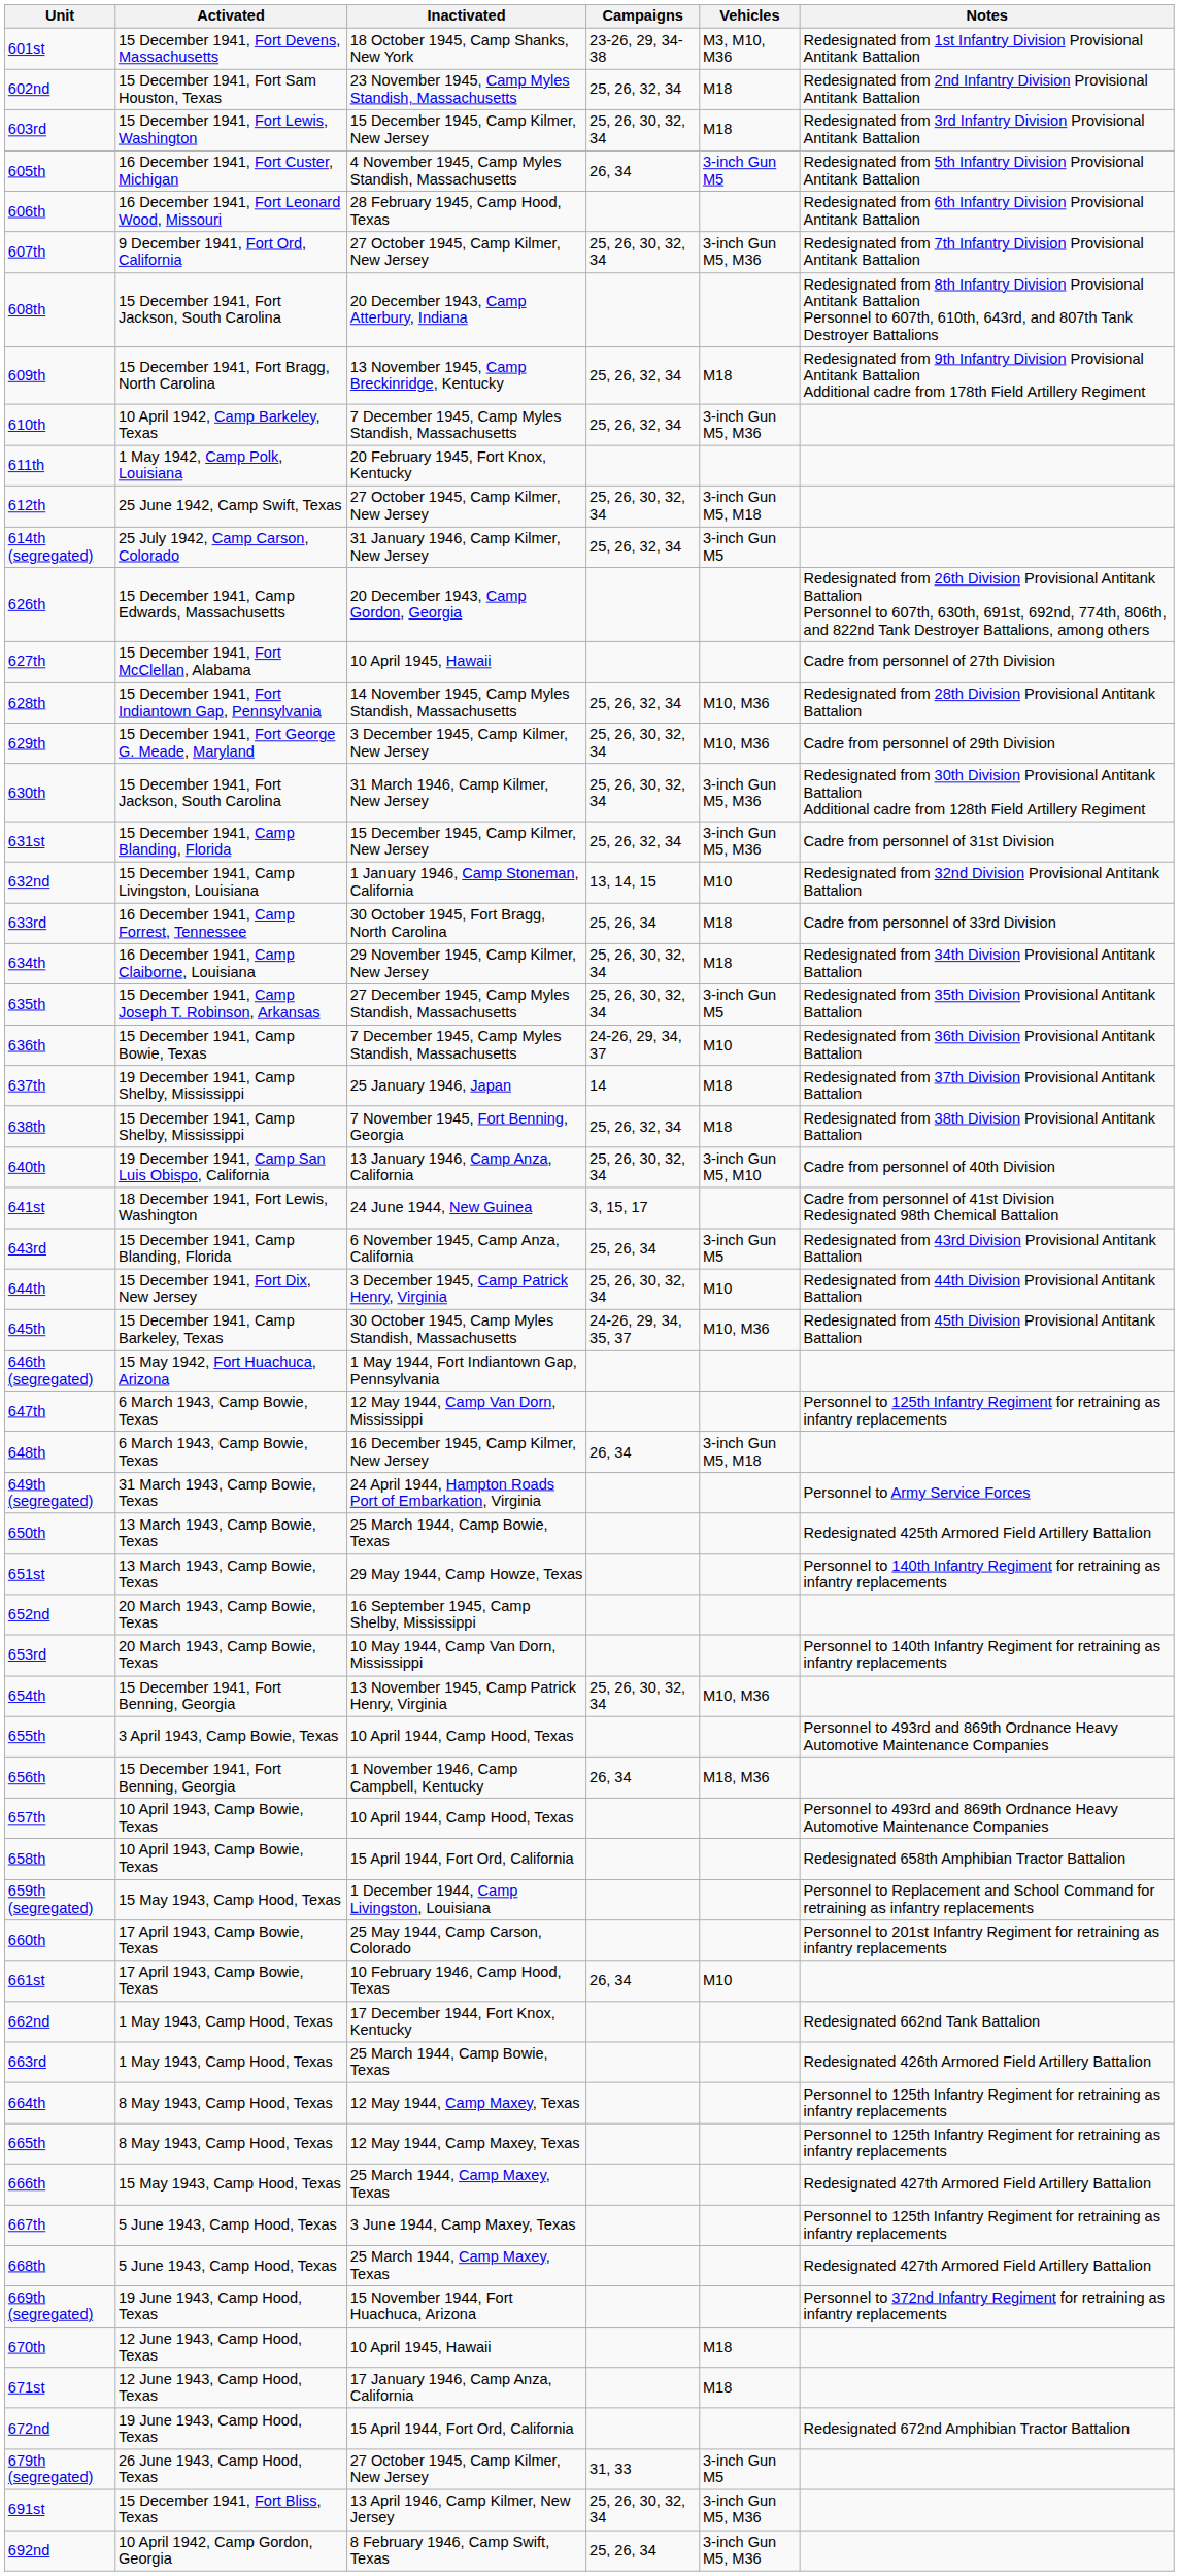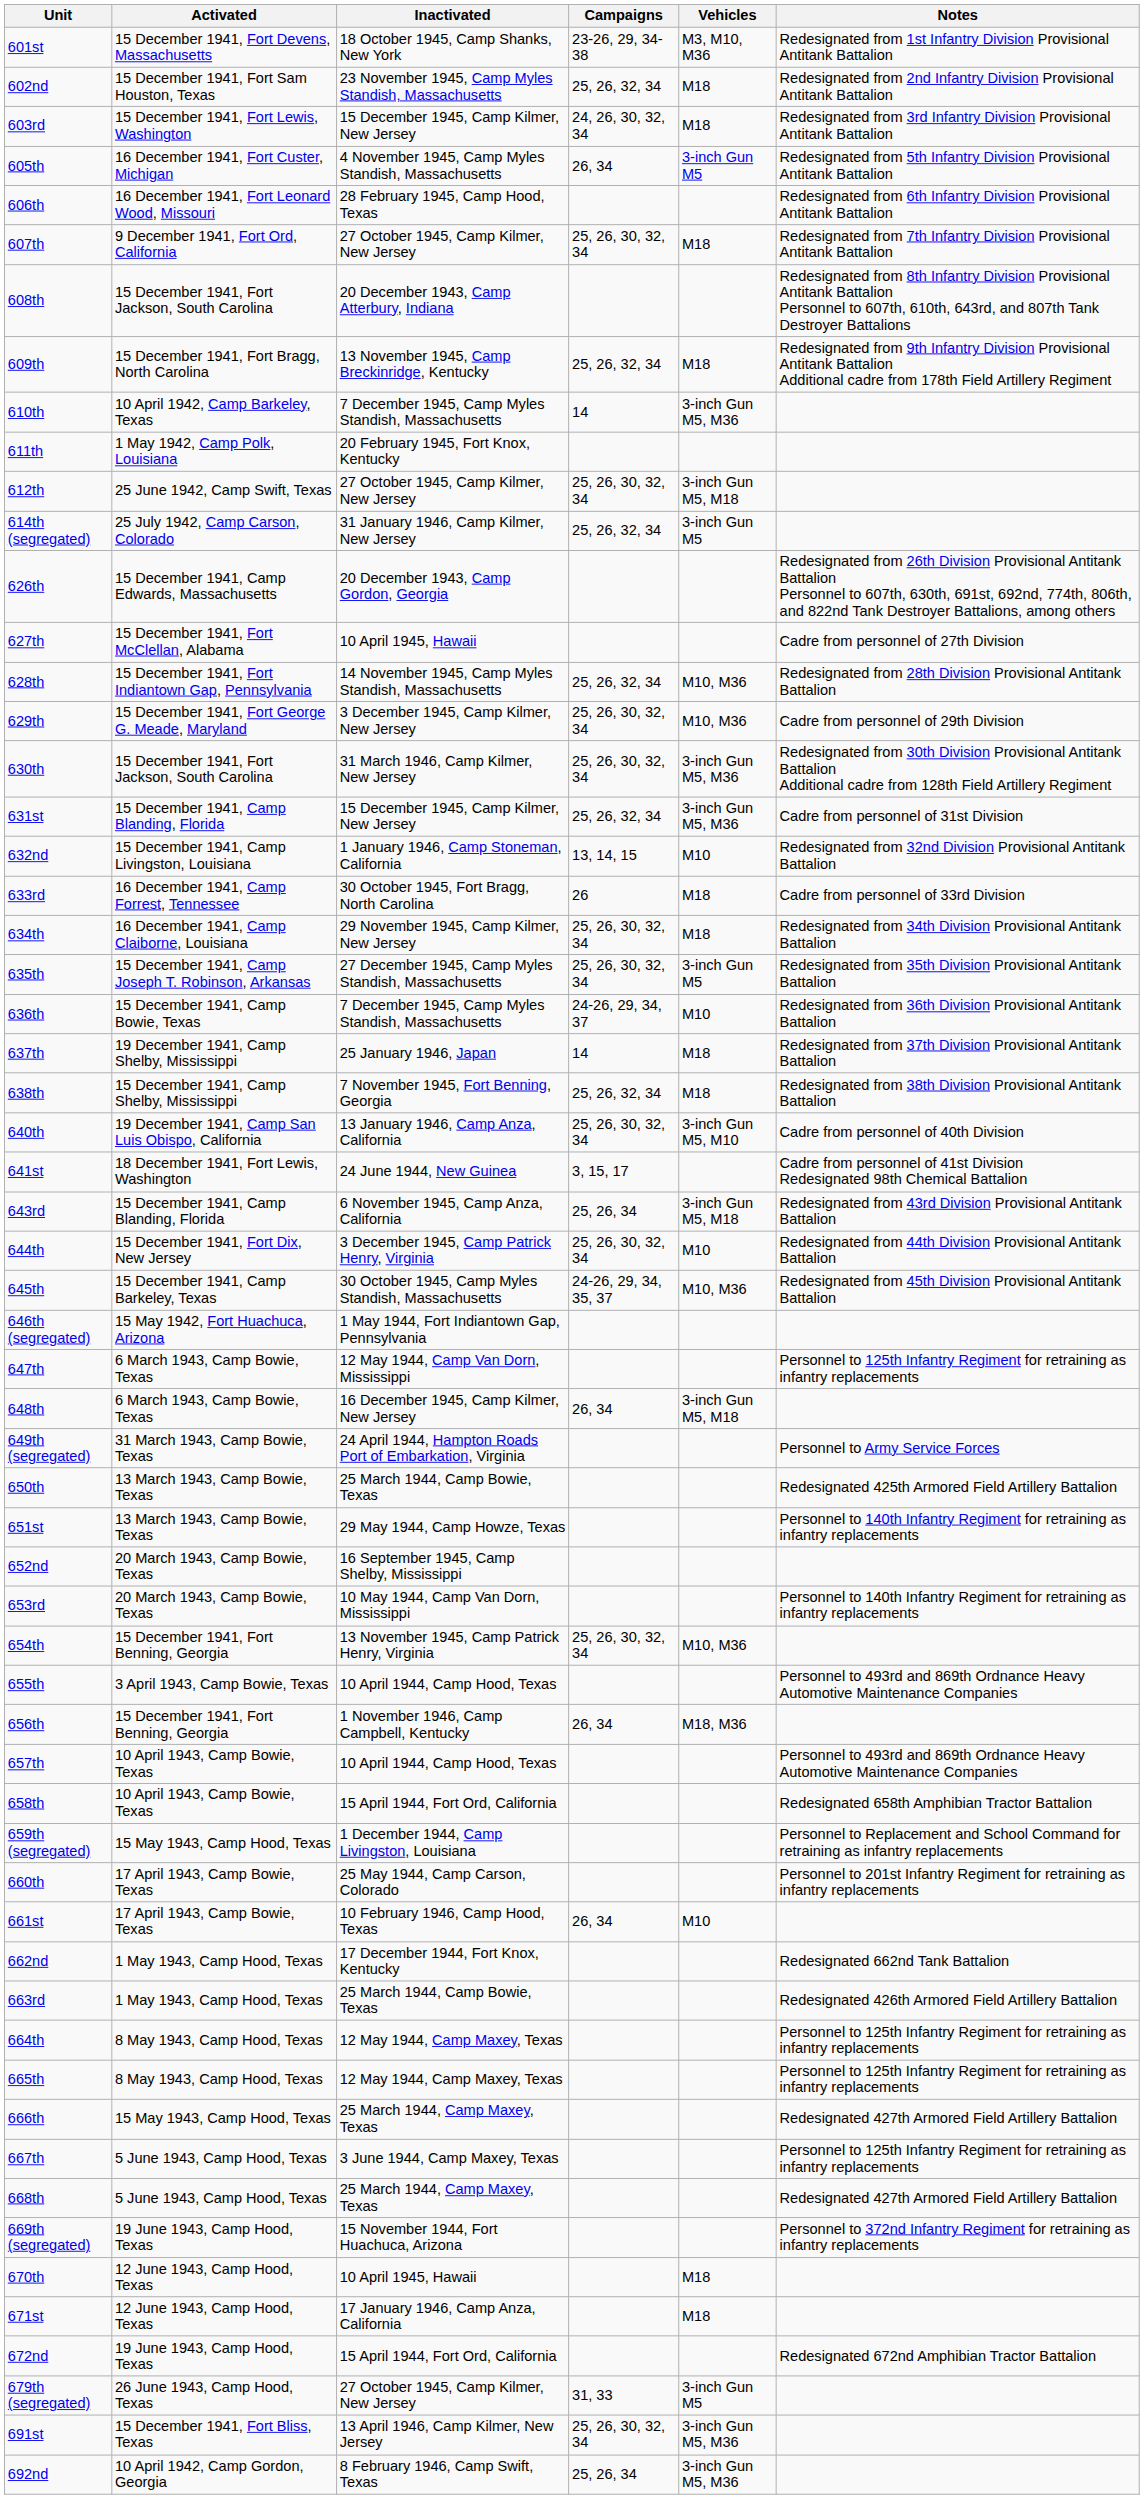603rd | Campaigns: 25, 26, 30, 32, 34 -> 24, 26, 30, 32, 34
607th | Vehicles: 3-inch Gun M5, M36 -> M18
610th | Campaigns: 25, 26, 32, 34 -> 14
633rd | Campaigns: 25, 26, 34 -> 26
643rd | Vehicles: 3-inch Gun M5 -> 3-inch Gun M5, M18
